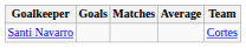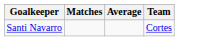- column: Goals
